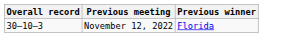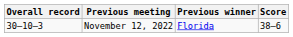+ column: Score | 38–6
